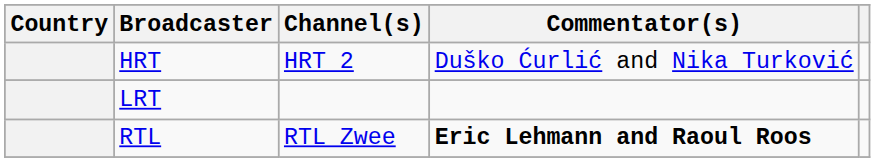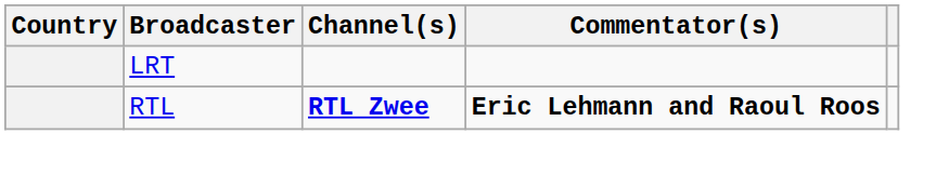- row: HRT | HRT 2 | Duško Ćurlić and Nika Turković
RTL | Channel(s): normal -> bold
